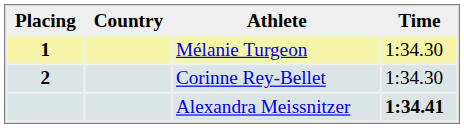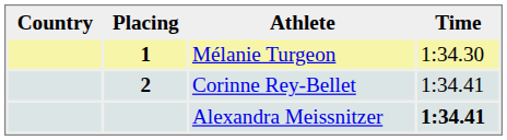columns swapped: Placing <-> Country
Corinne Rey-Bellet | Time: 1:34.30 -> 1:34.41
